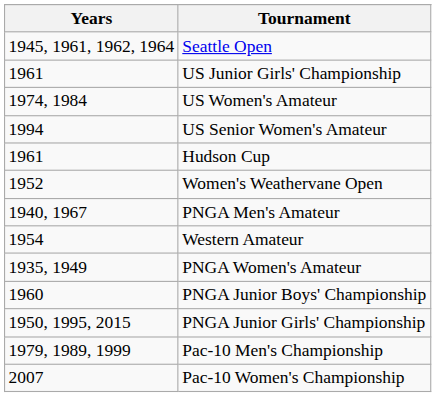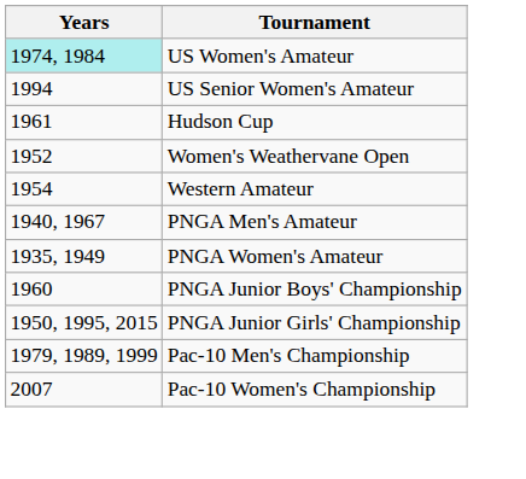- row: 1945, 1961, 1962, 1964 | Seattle Open
- row: 1961 | US Junior Girls' Championship
US Women's Amateur | Years: no background -> paleturquoise background
rows swapped: Western Amateur <-> PNGA Men's Amateur
